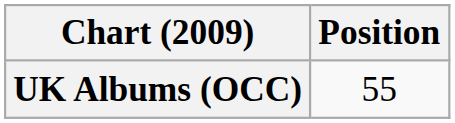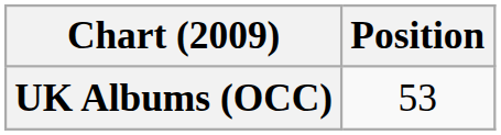UK Albums (OCC) | Position: 55 -> 53
